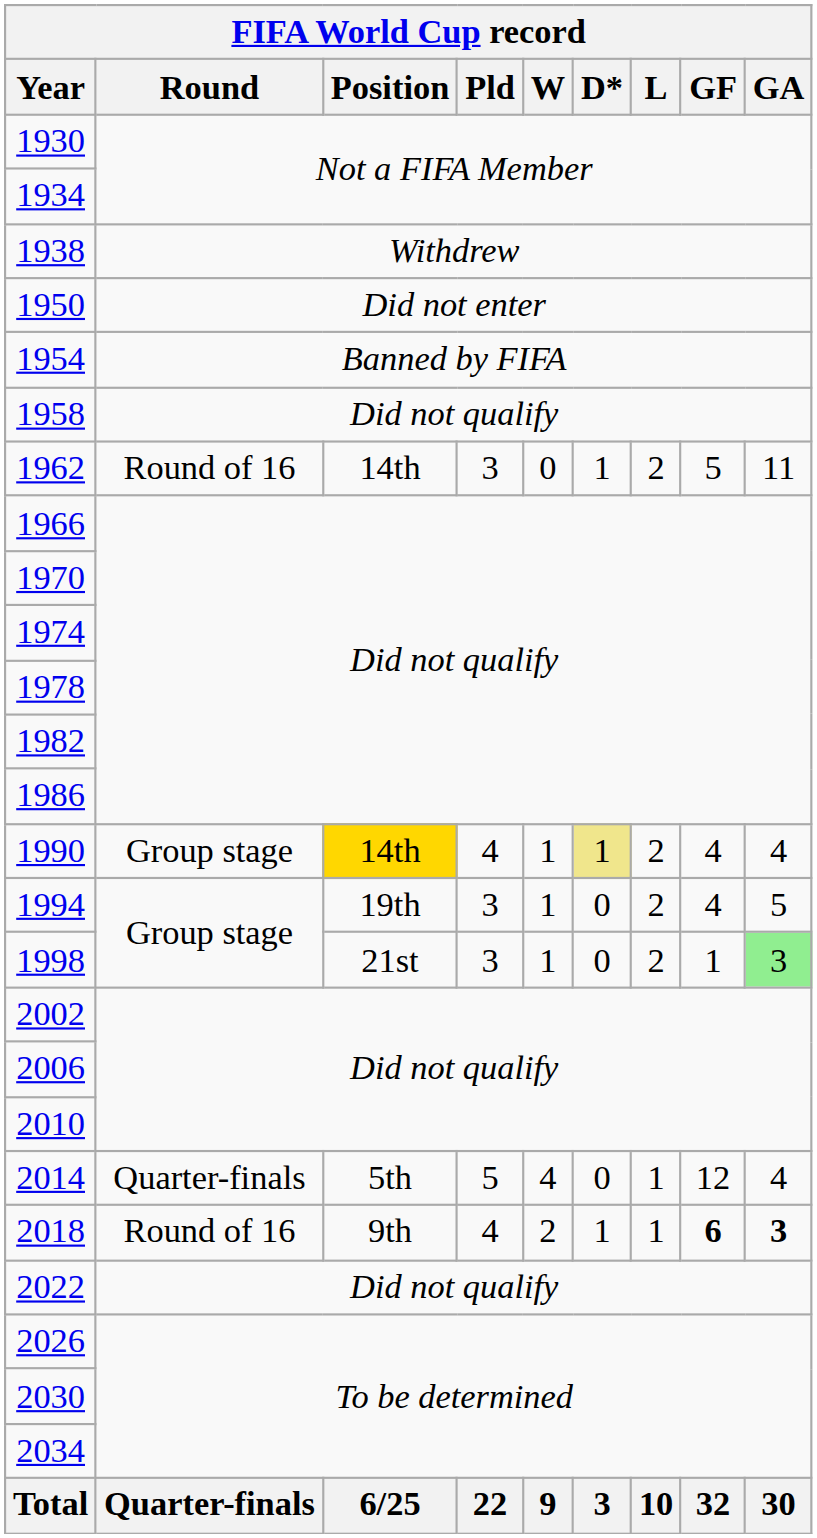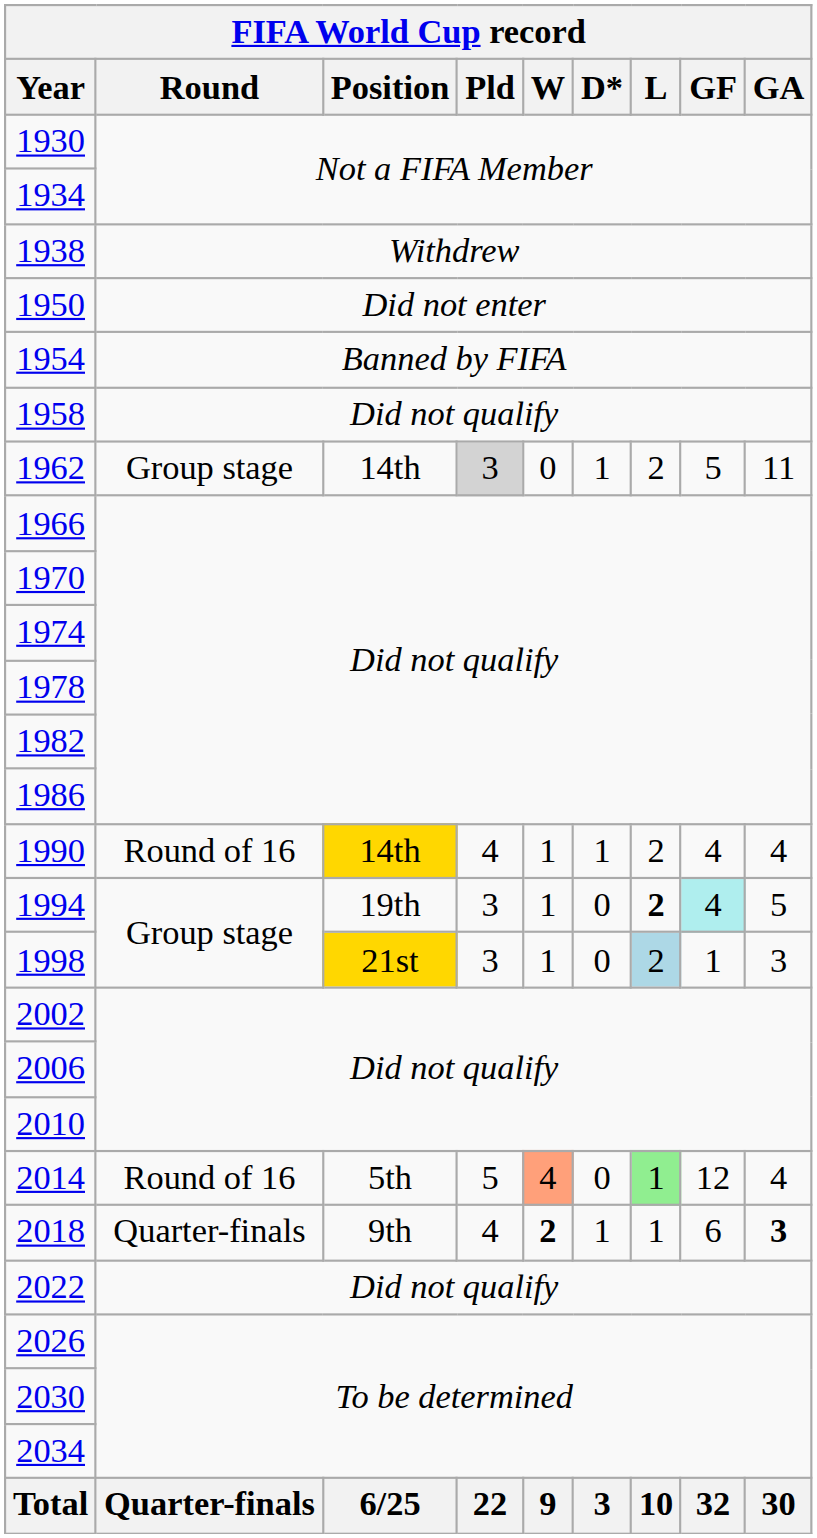1962 | FIFA World Cup record / Round: Round of 16 -> Group stage
1962 | FIFA World Cup record / Pld: no background -> lightgrey background
1990 | FIFA World Cup record / Round: Group stage -> Round of 16
1990 | FIFA World Cup record / D*: khaki background -> no background
1994 | FIFA World Cup record / L: normal -> bold
1994 | FIFA World Cup record / GF: no background -> paleturquoise background
1998 | FIFA World Cup record / Position: no background -> gold background
1998 | FIFA World Cup record / L: no background -> lightblue background
1998 | FIFA World Cup record / GA: lightgreen background -> no background
2014 | FIFA World Cup record / Round: Quarter-finals -> Round of 16
2014 | FIFA World Cup record / W: no background -> lightsalmon background
2014 | FIFA World Cup record / L: no background -> lightgreen background
2018 | FIFA World Cup record / Round: Round of 16 -> Quarter-finals
2018 | FIFA World Cup record / W: normal -> bold
2018 | FIFA World Cup record / GF: bold -> normal
